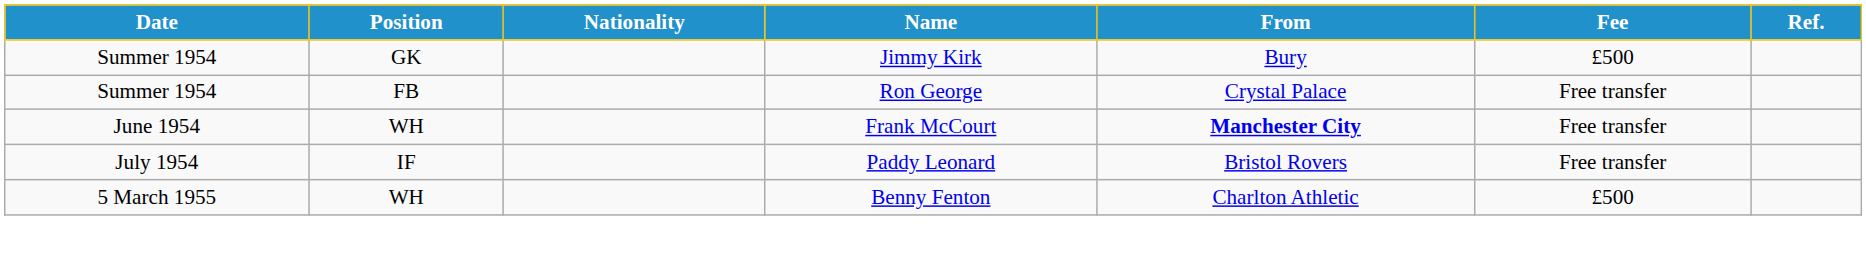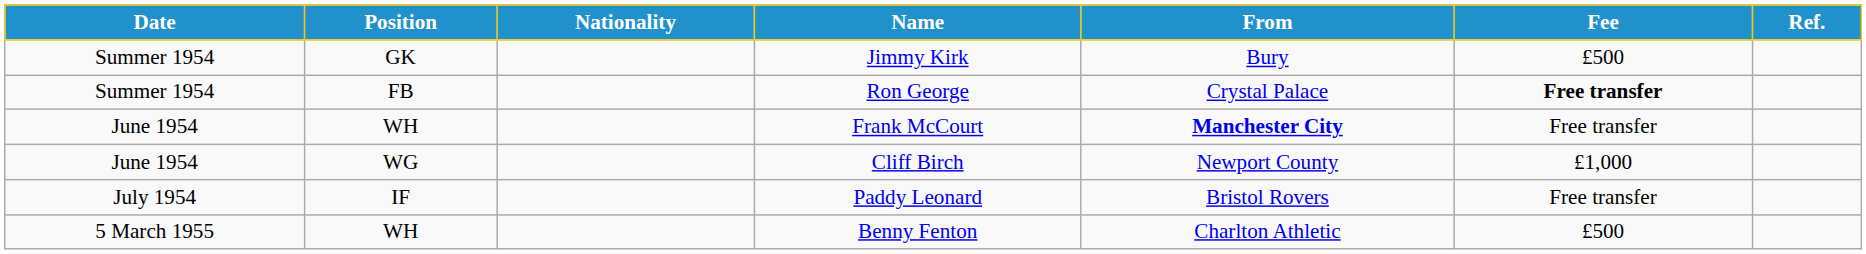Ron George | Fee: normal -> bold
+ row: June 1954 | WG | Cliff Birch | Newport County | £1,000
